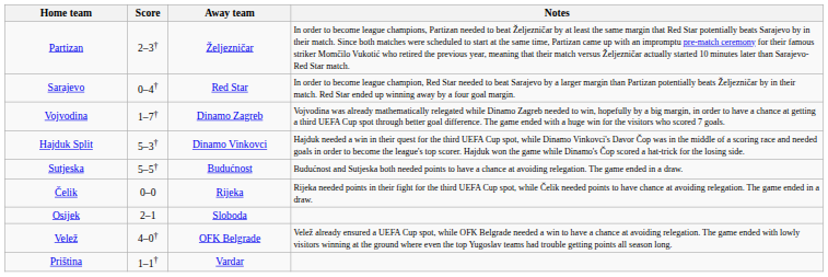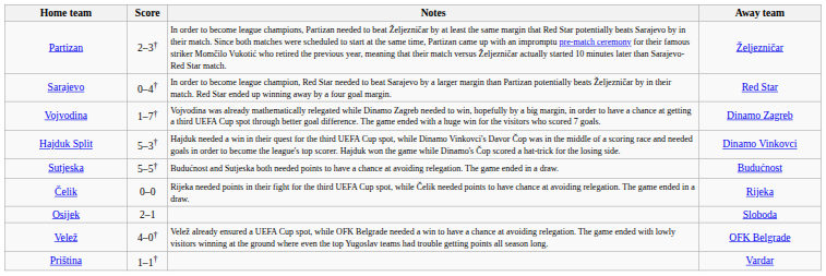columns swapped: Away team <-> Notes
